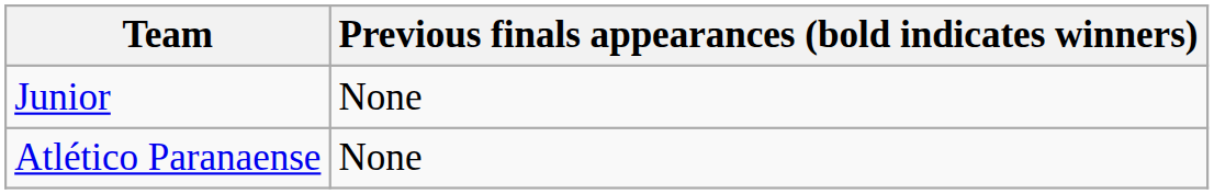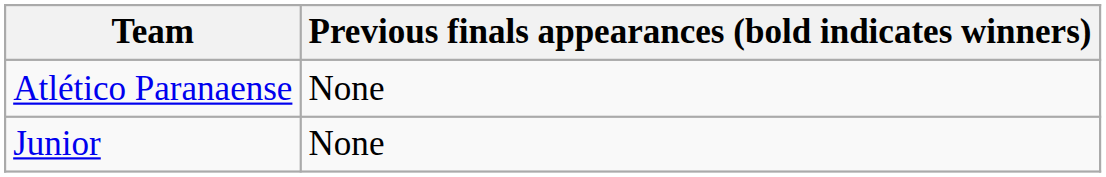rows swapped: Junior <-> Atlético Paranaense
